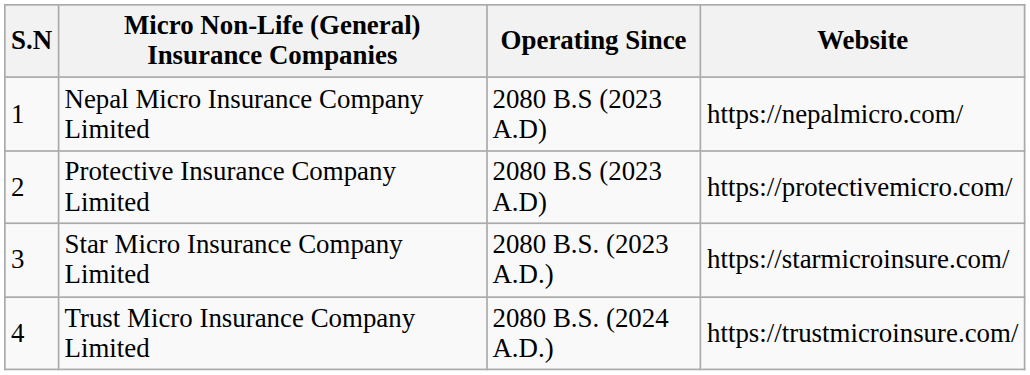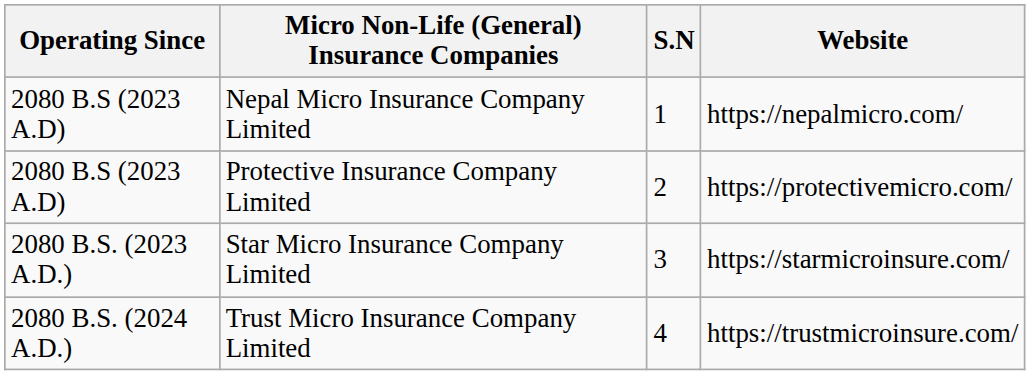columns swapped: S.N <-> Operating Since
